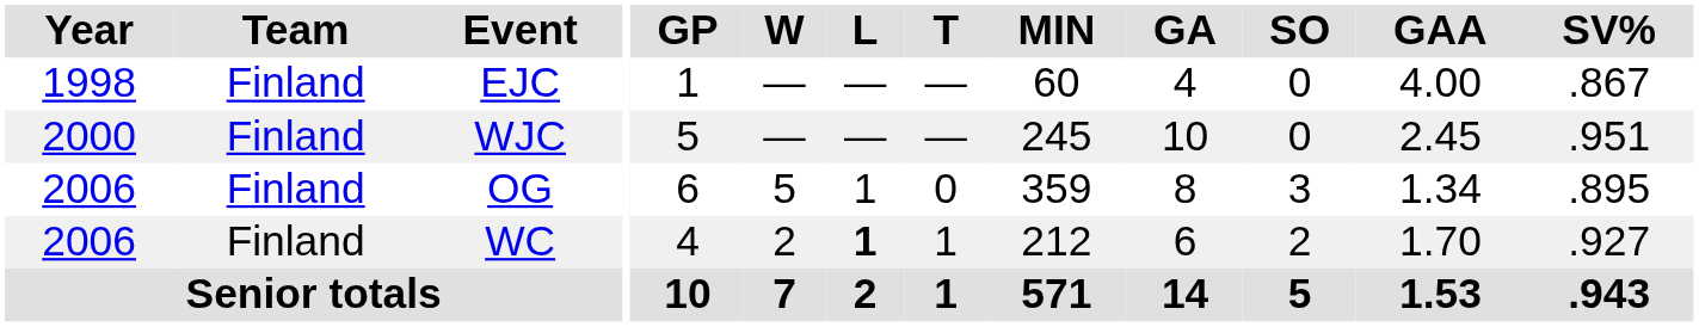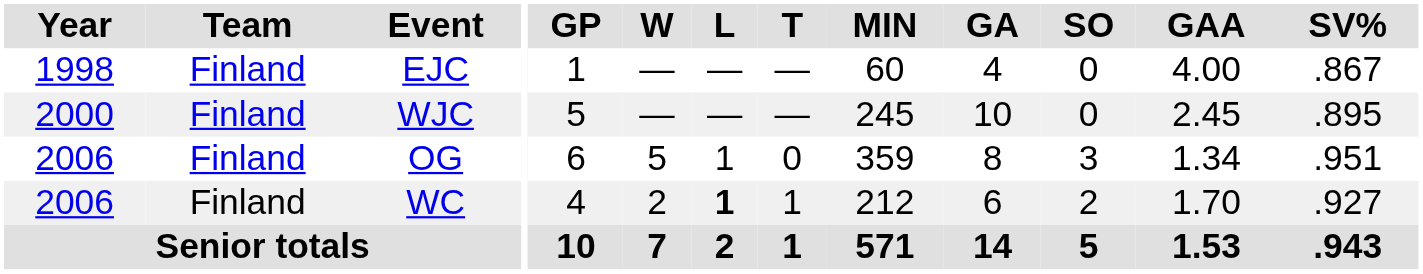WJC | SV%: .951 -> .895
OG | SV%: .895 -> .951
